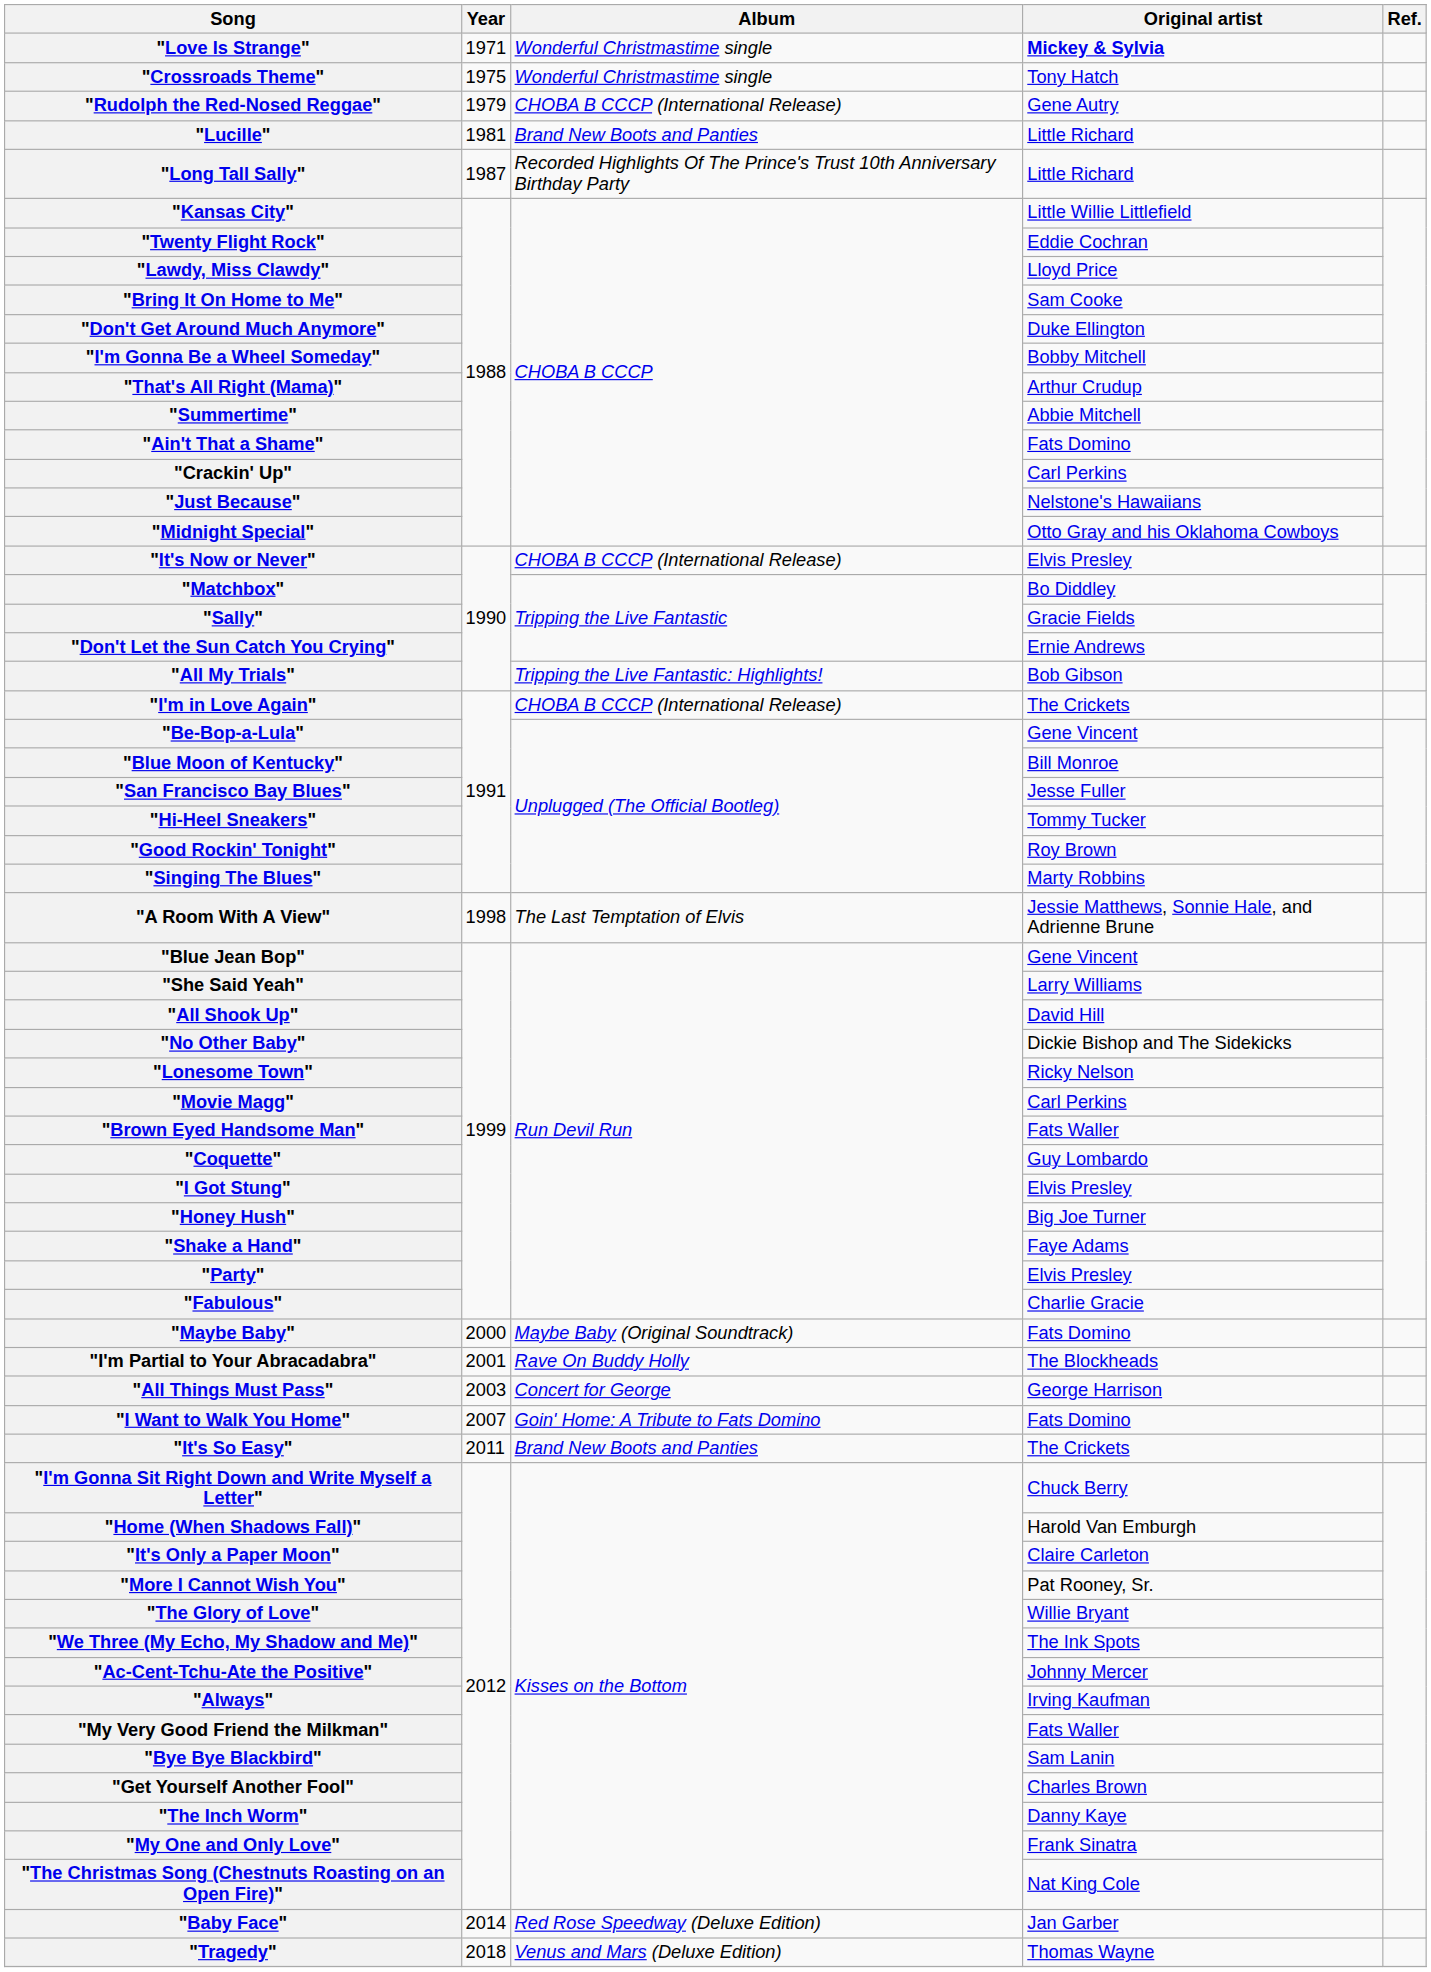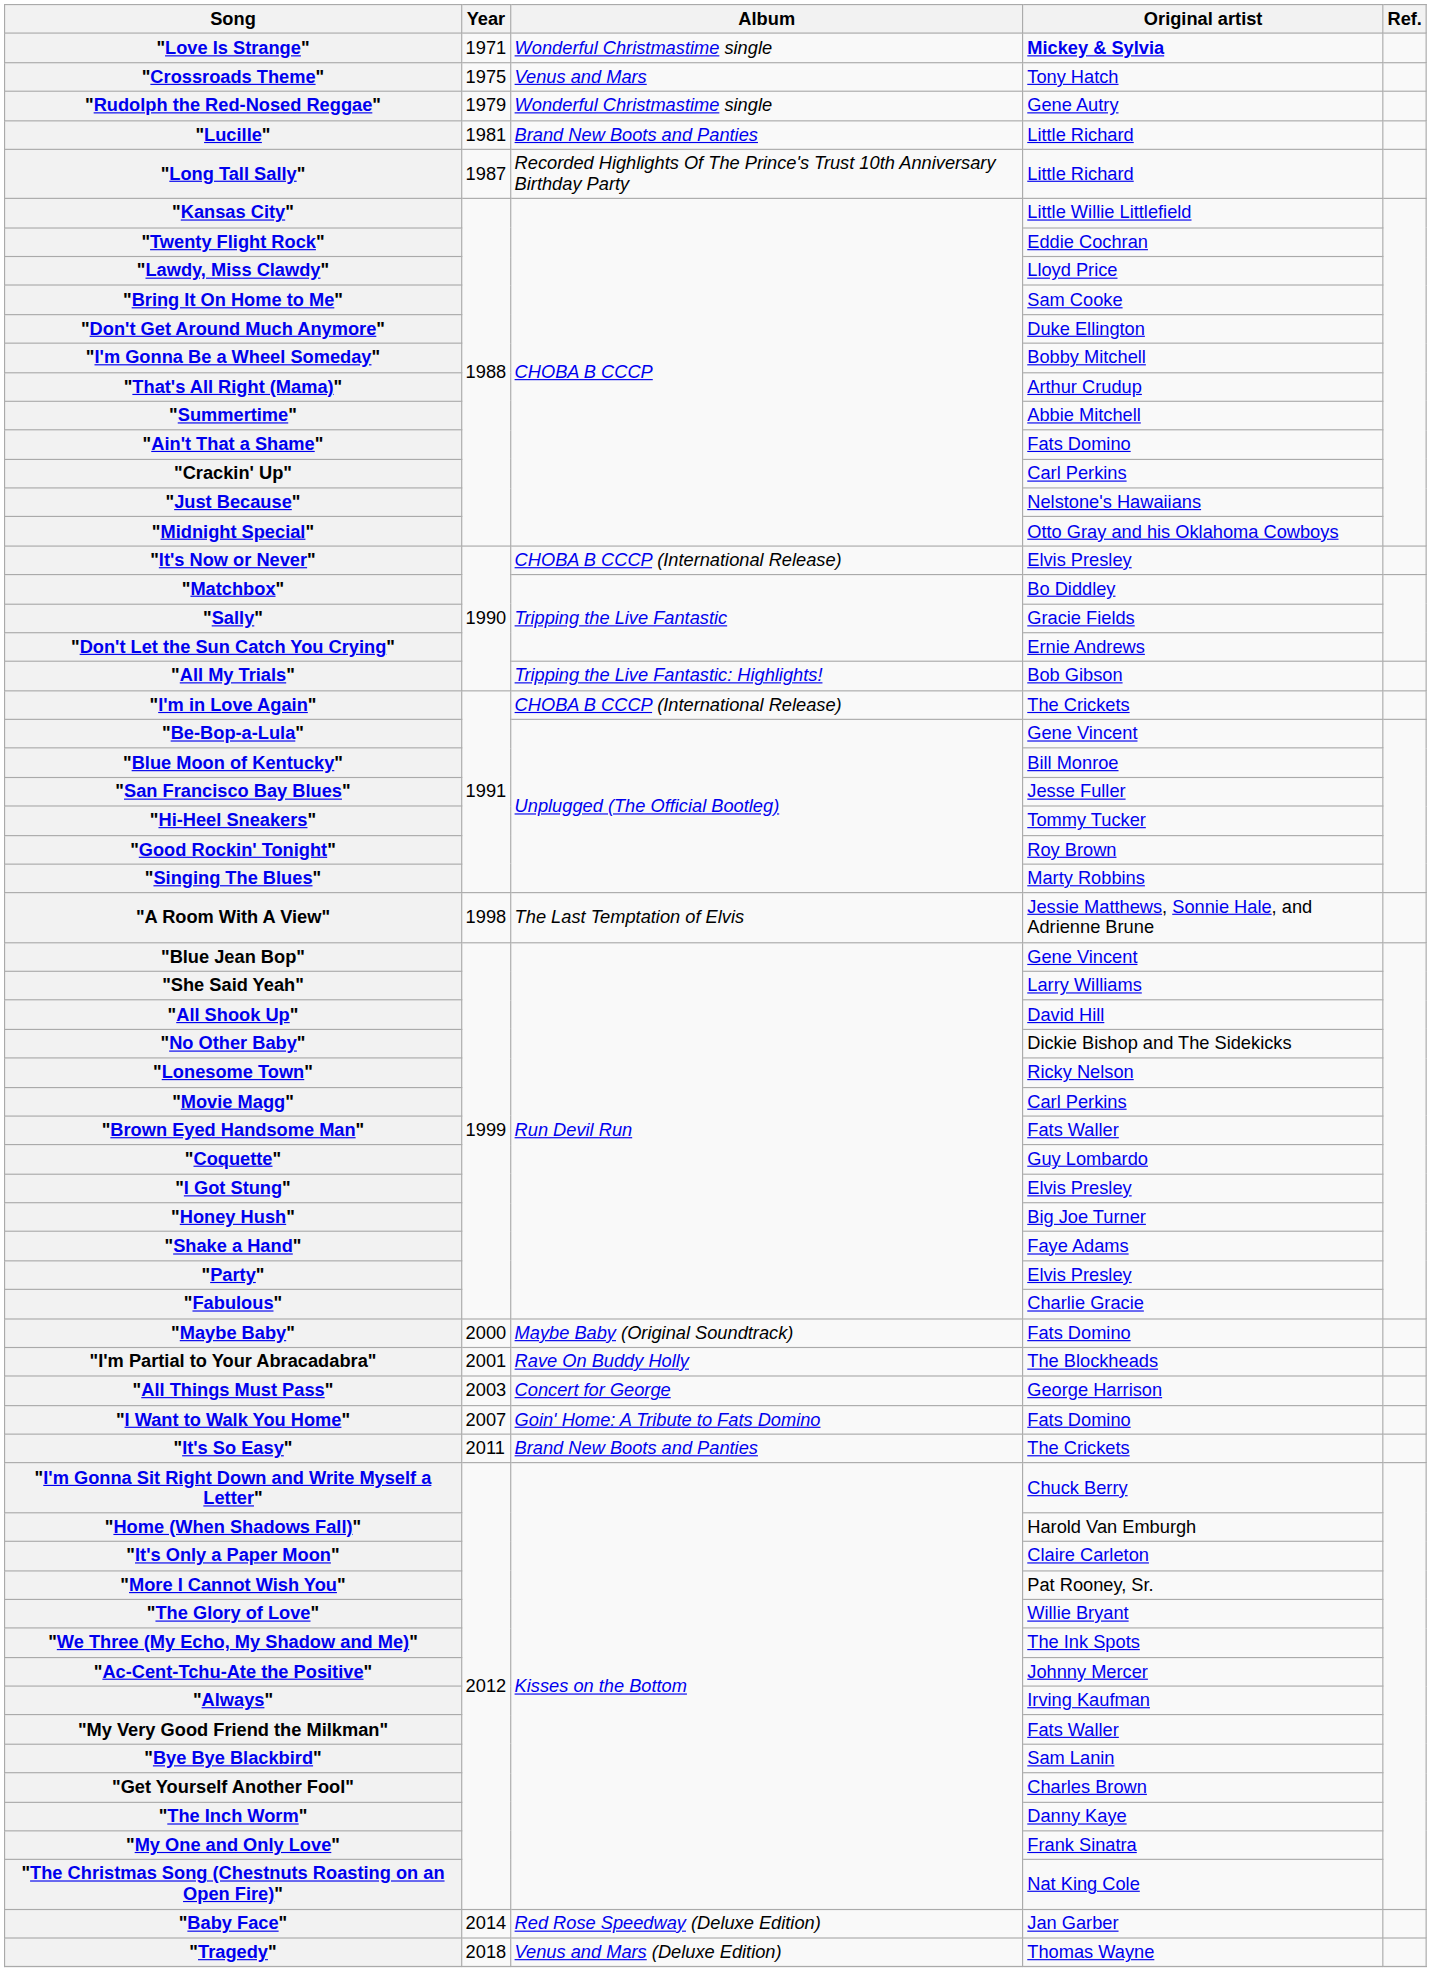"Crossroads Theme" | Album: Wonderful Christmastime single -> Venus and Mars
"Rudolph the Red-Nosed Reggae" | Album: CHOBA B CCCP (International Release) -> Wonderful Christmastime single
